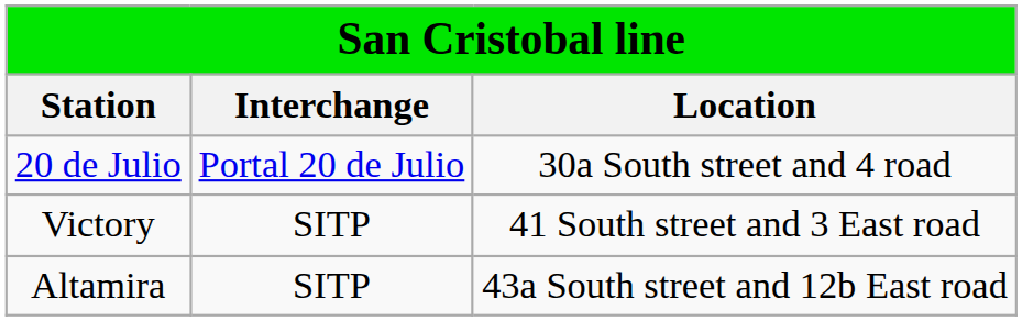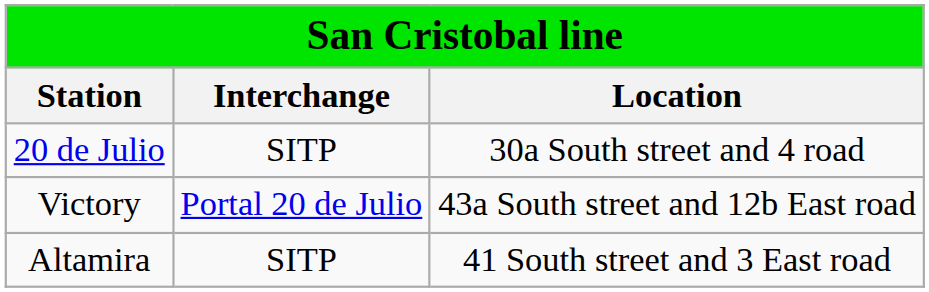20 de Julio | column 2: Portal 20 de Julio -> SITP
Victory | column 2: SITP -> Portal 20 de Julio
Victory | column 3: 41 South street and 3 East road -> 43a South street and 12b East road
Altamira | column 3: 43a South street and 12b East road -> 41 South street and 3 East road
